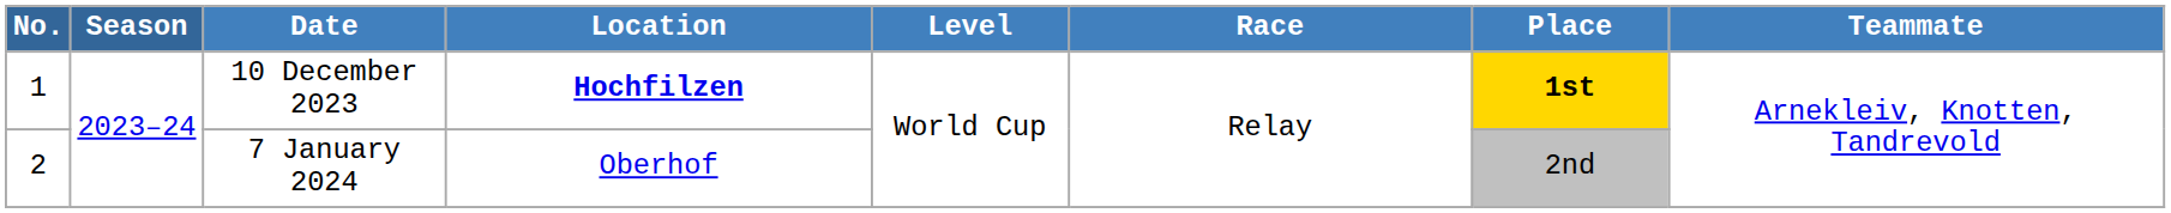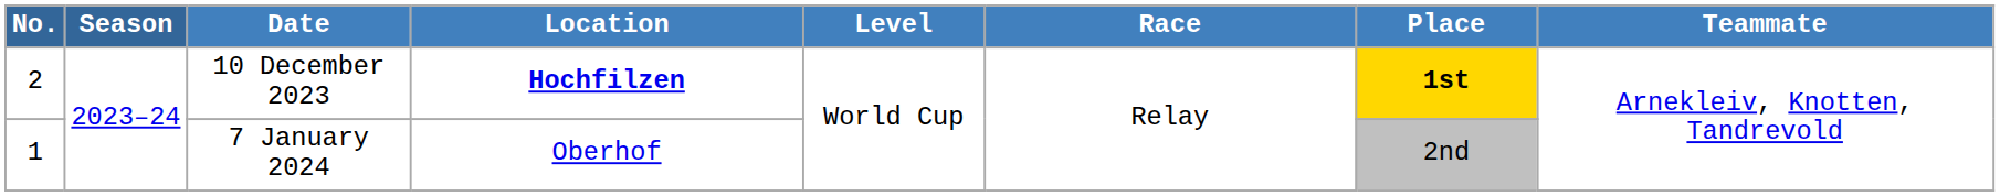10 December 2023 | No.: 1 -> 2
7 January 2024 | No.: 2 -> 1
